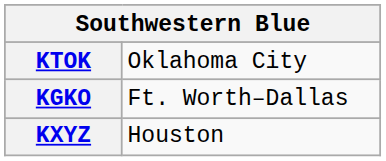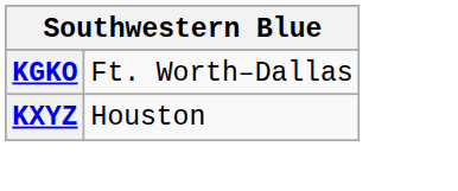- row: KTOK | Oklahoma City
